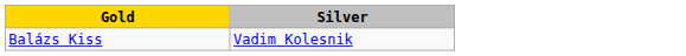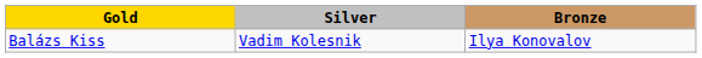+ column: Bronze | Ilya Konovalov
